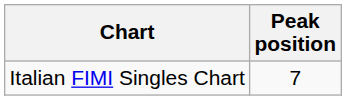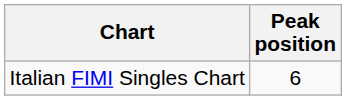Italian FIMI Singles Chart | Peak position: 7 -> 6
